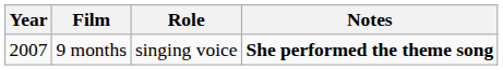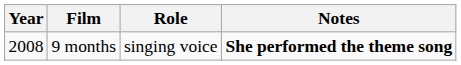9 months | Year: 2007 -> 2008
